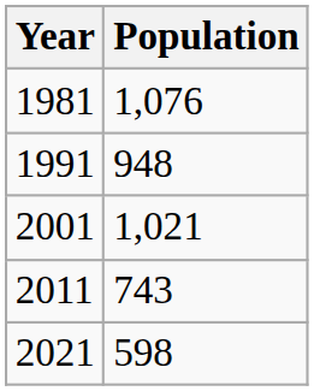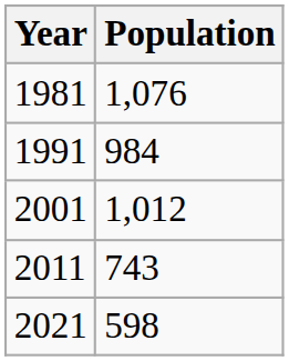1991 | Population: 948 -> 984
2001 | Population: 1,021 -> 1,012
